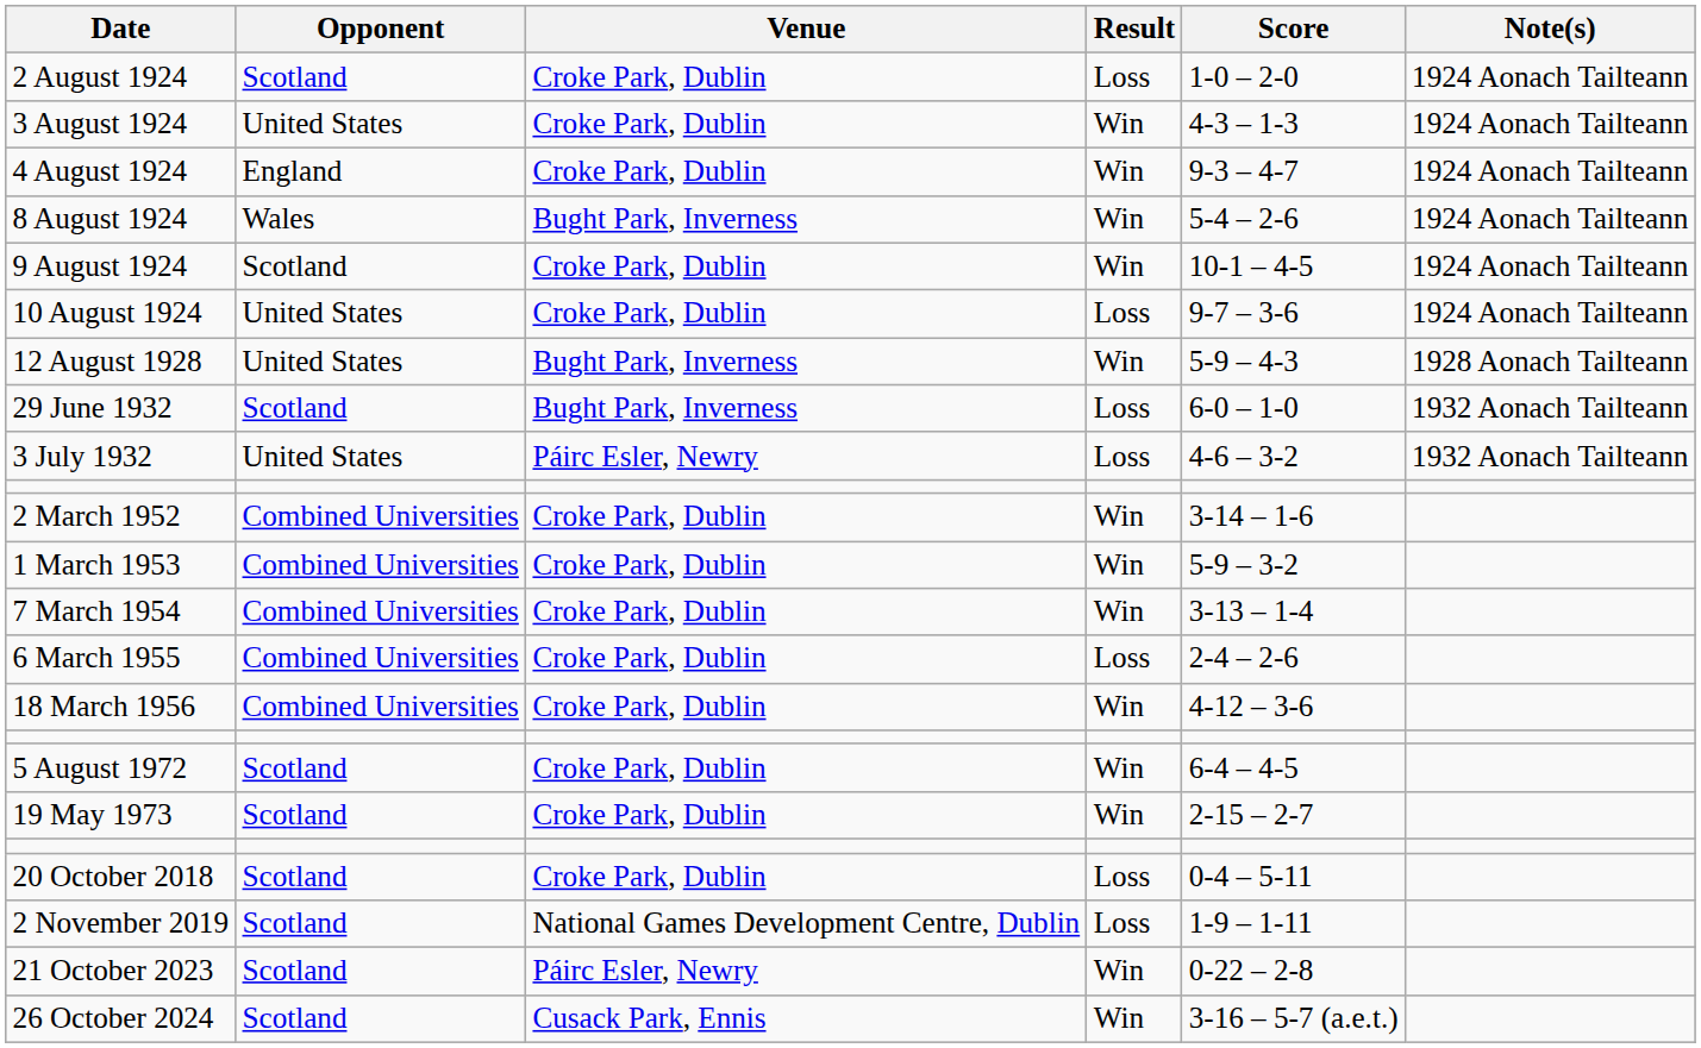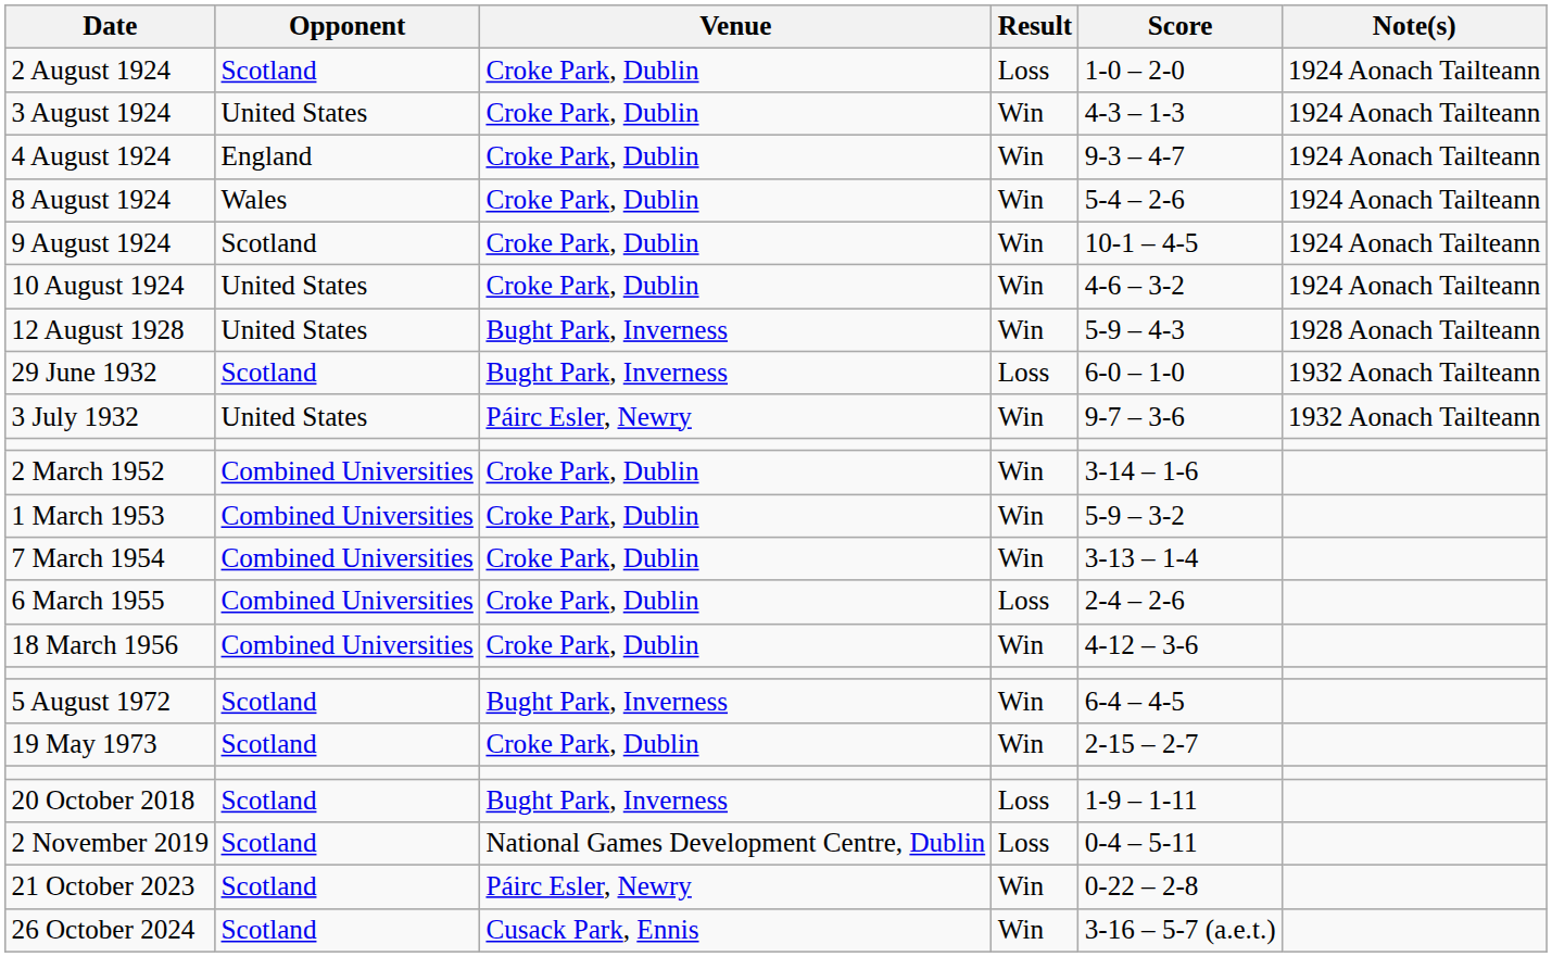8 August 1924 | Venue: Bught Park, Inverness -> Croke Park, Dublin
10 August 1924 | Result: Loss -> Win
10 August 1924 | Score: 9-7 – 3-6 -> 4-6 – 3-2
3 July 1932 | Result: Loss -> Win
3 July 1932 | Score: 4-6 – 3-2 -> 9-7 – 3-6
5 August 1972 | Venue: Croke Park, Dublin -> Bught Park, Inverness
20 October 2018 | Venue: Croke Park, Dublin -> Bught Park, Inverness
20 October 2018 | Score: 0-4 – 5-11 -> 1-9 – 1-11
2 November 2019 | Score: 1-9 – 1-11 -> 0-4 – 5-11
